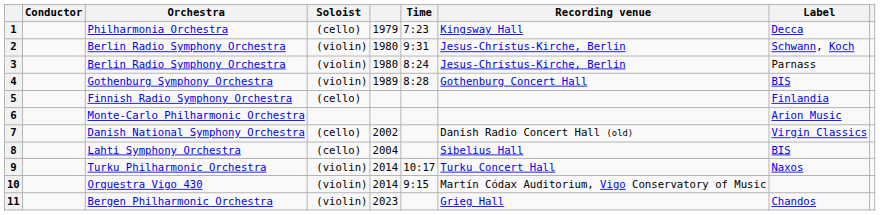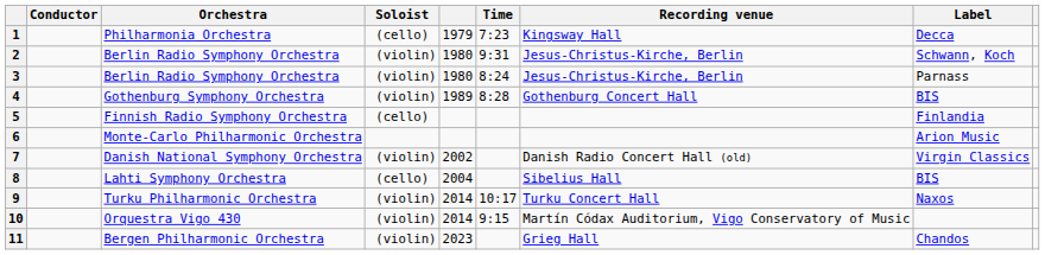7 | Soloist: (cello) -> (violin)
